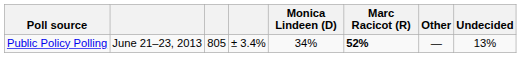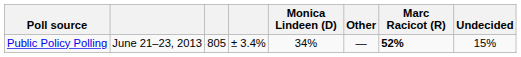columns swapped: Marc Racicot (R) <-> Other
Public Policy Polling | Undecided: 13% -> 15%
